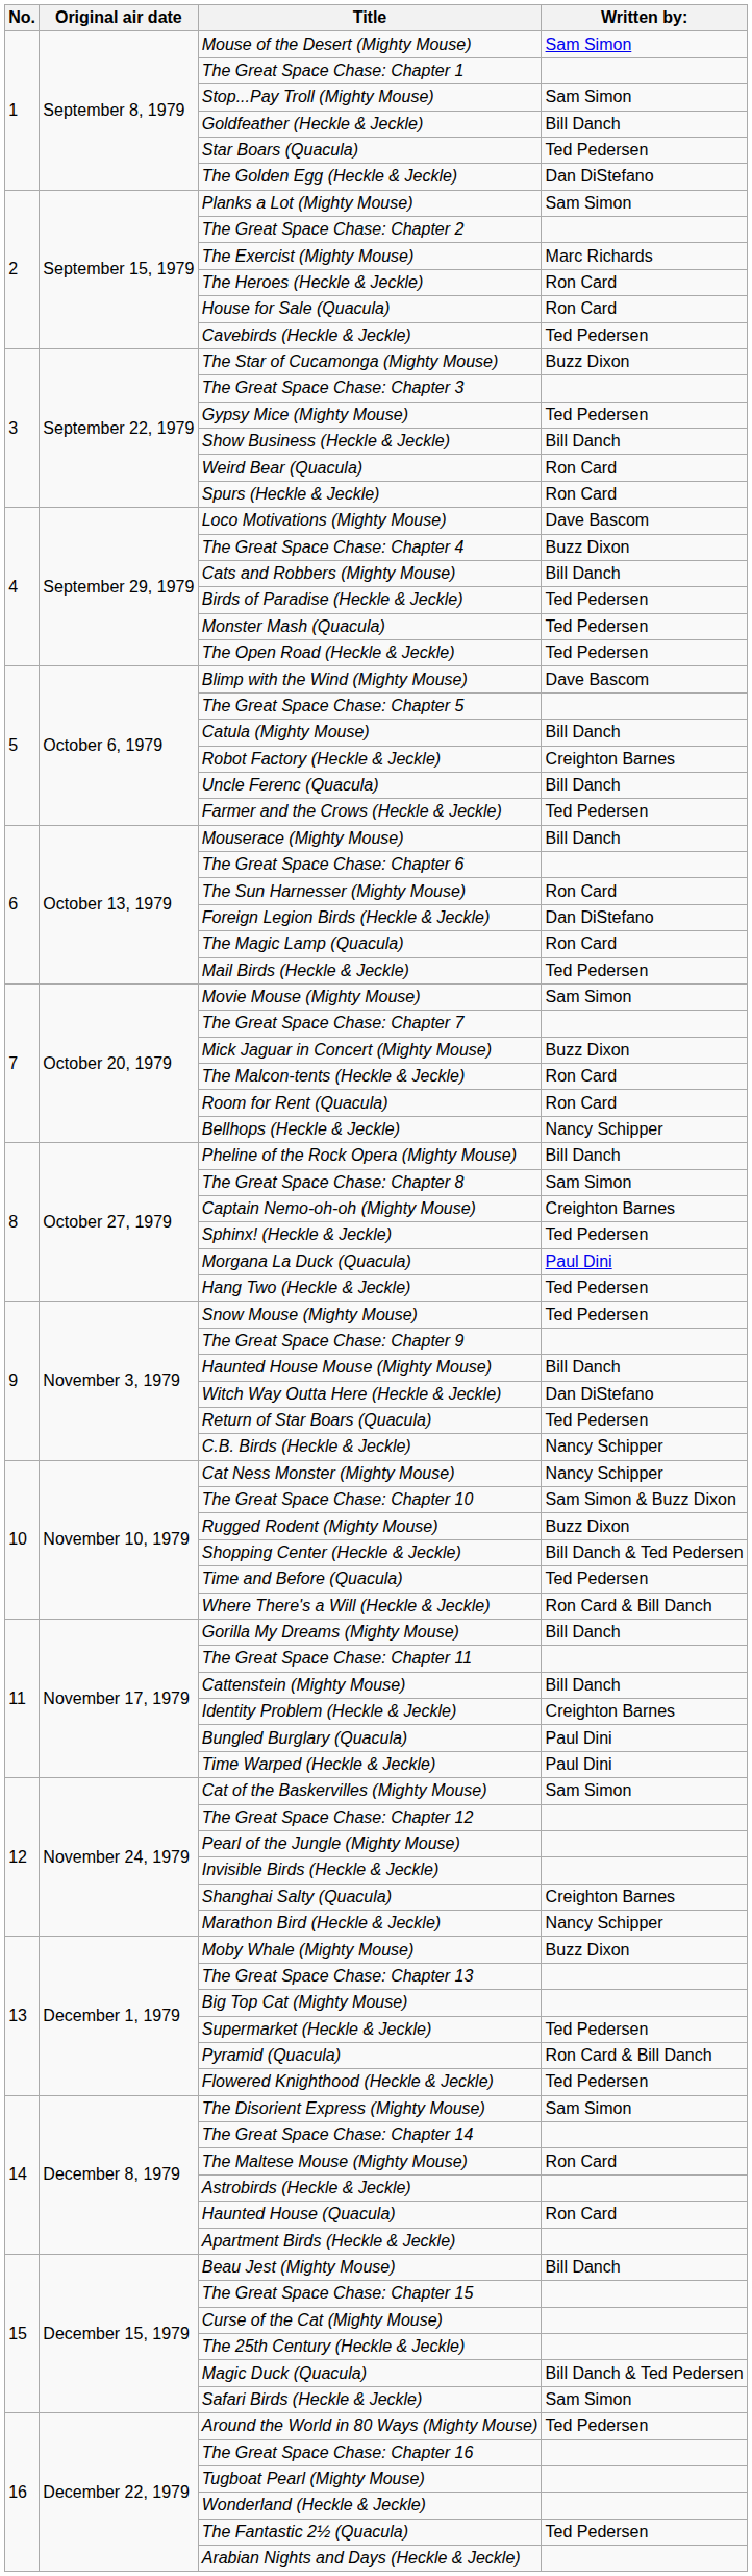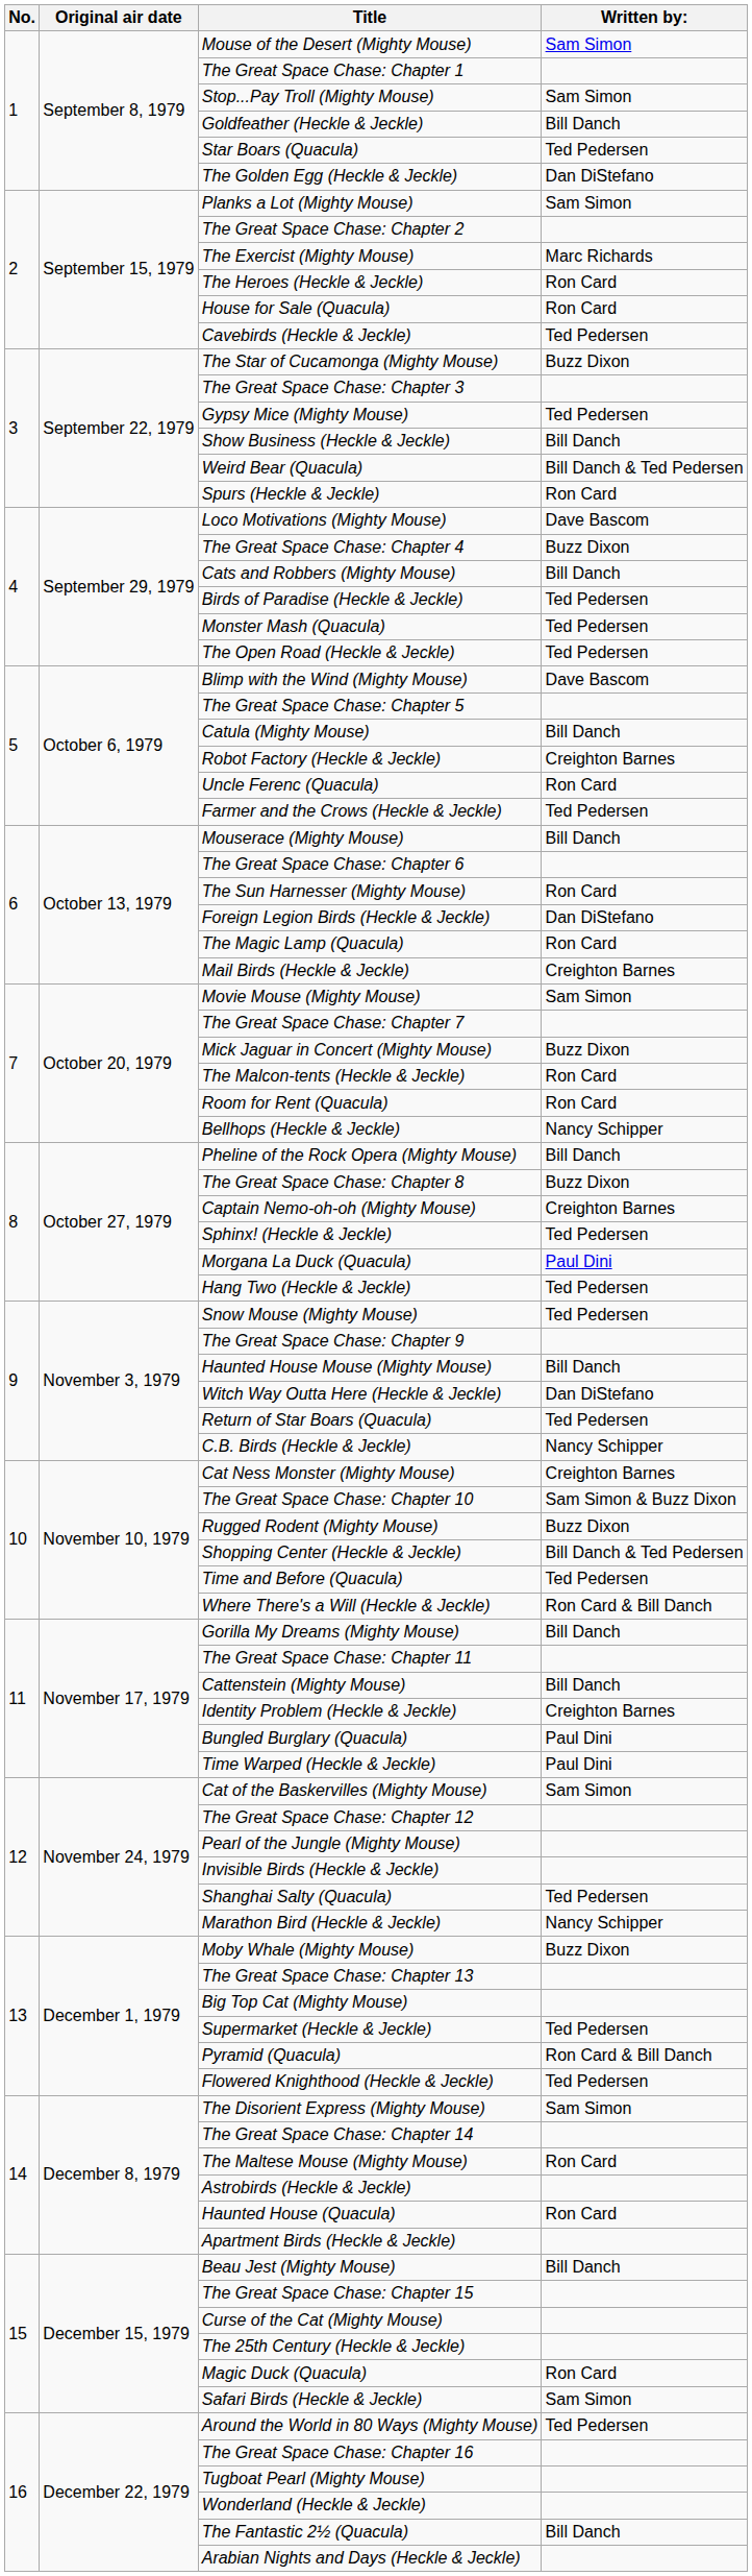Weird Bear (Quacula) | Written by:: Ron Card -> Bill Danch & Ted Pedersen
Uncle Ferenc (Quacula) | Written by:: Bill Danch -> Ron Card
Mail Birds (Heckle & Jeckle) | Written by:: Ted Pedersen -> Creighton Barnes
The Great Space Chase: Chapter 8 | Written by:: Sam Simon -> Buzz Dixon
Cat Ness Monster (Mighty Mouse) | Written by:: Nancy Schipper -> Creighton Barnes
Shanghai Salty (Quacula) | Written by:: Creighton Barnes -> Ted Pedersen
Magic Duck (Quacula) | Written by:: Bill Danch & Ted Pedersen -> Ron Card
The Fantastic 2½ (Quacula) | Written by:: Ted Pedersen -> Bill Danch
